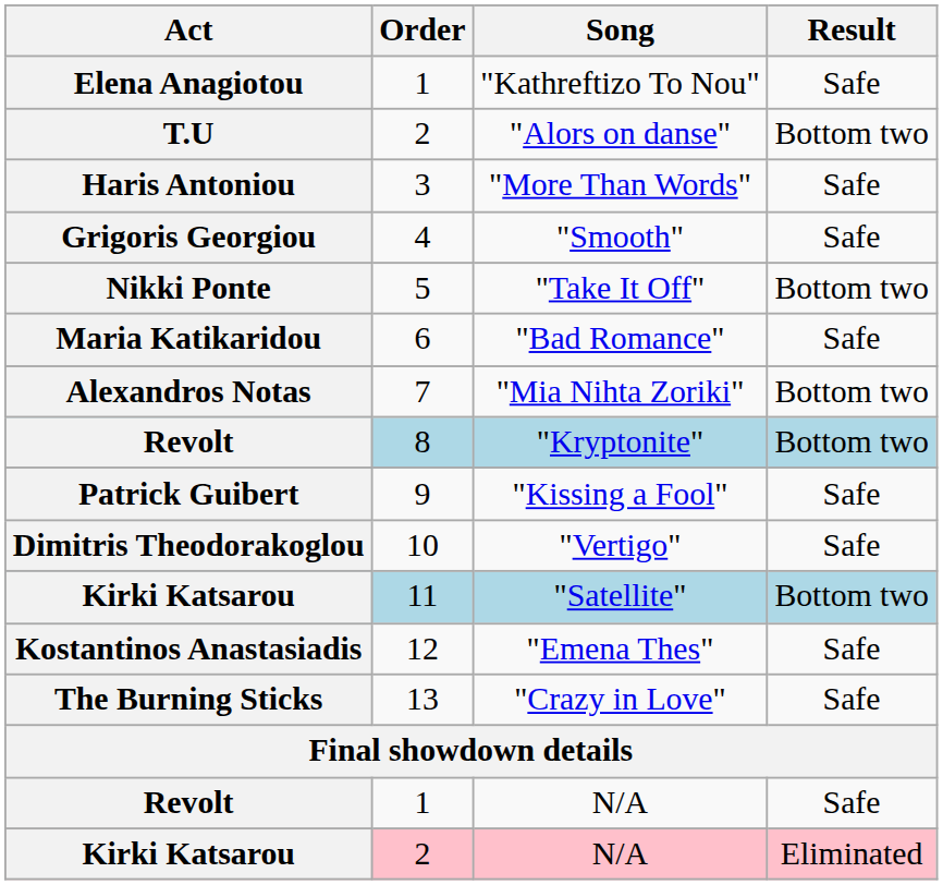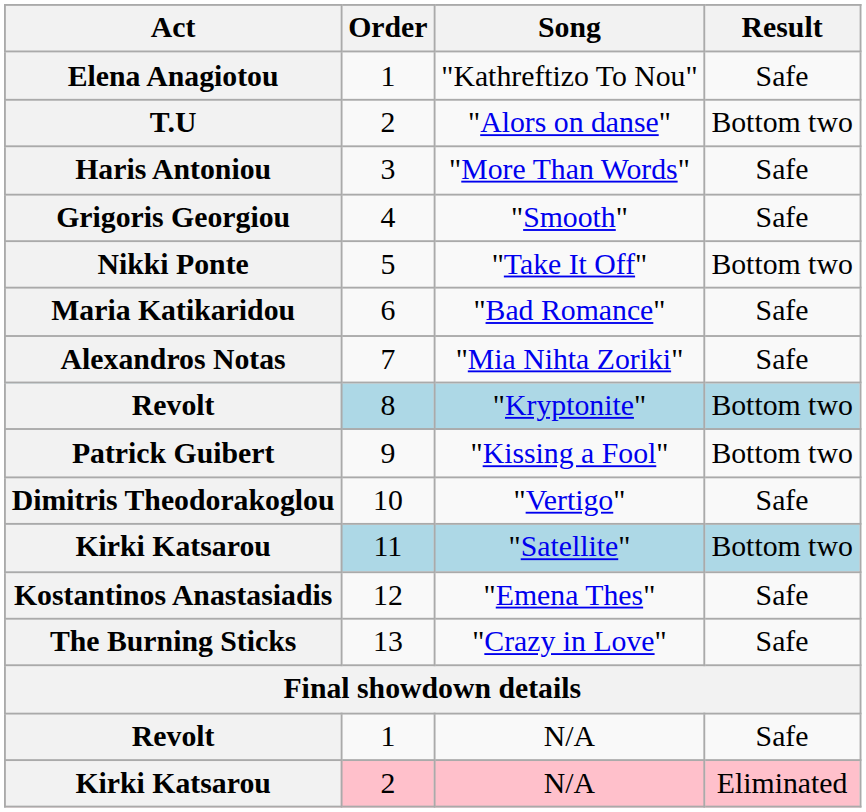"Mia Nihta Zoriki" | Result: Bottom two -> Safe
"Kissing a Fool" | Result: Safe -> Bottom two
